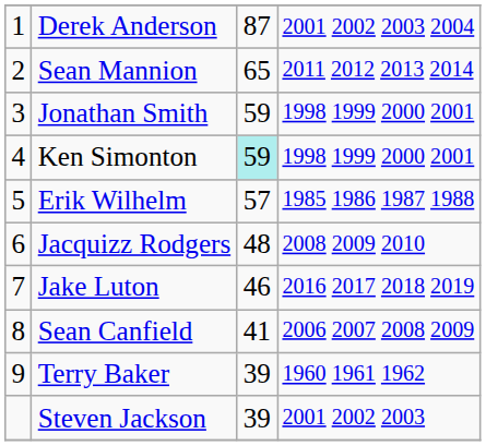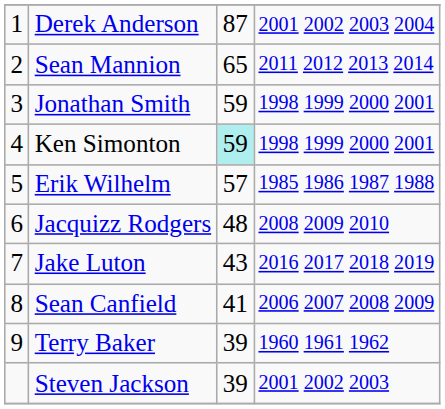Jake Luton | column 3: 46 -> 43
